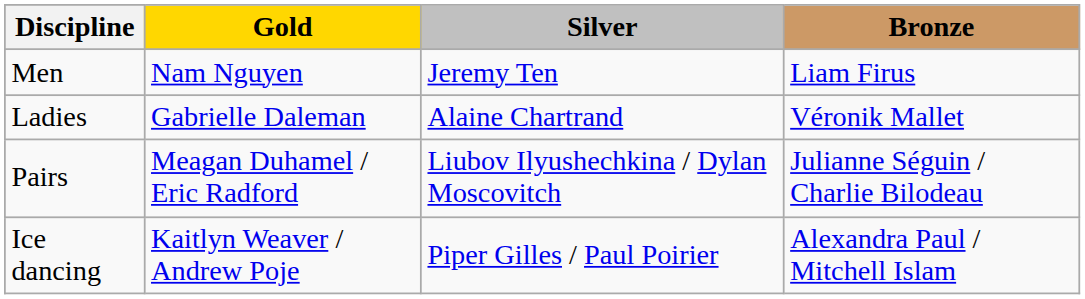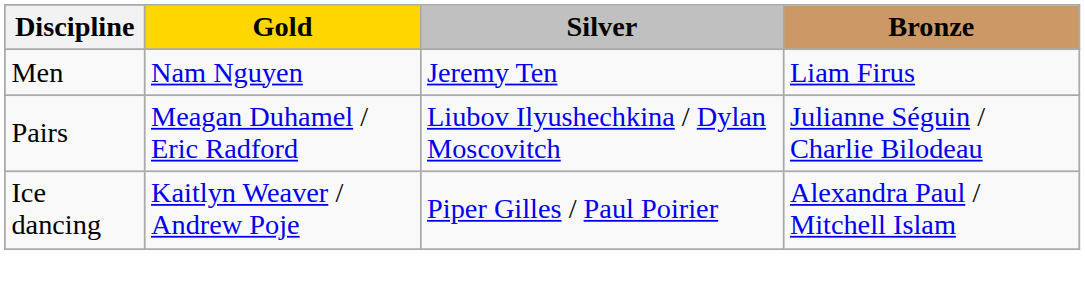- row: Ladies | Gabrielle Daleman | Alaine Chartrand | Véronik Mallet
